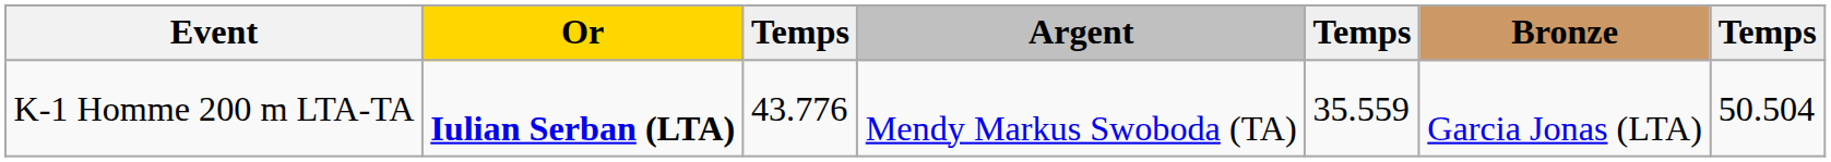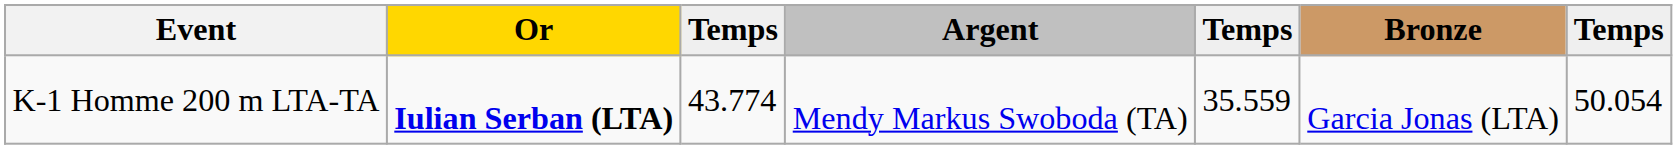K-1 Homme 200 m LTA-TA | column 3: 43.776 -> 43.774
K-1 Homme 200 m LTA-TA | column 7: 50.504 -> 50.054
